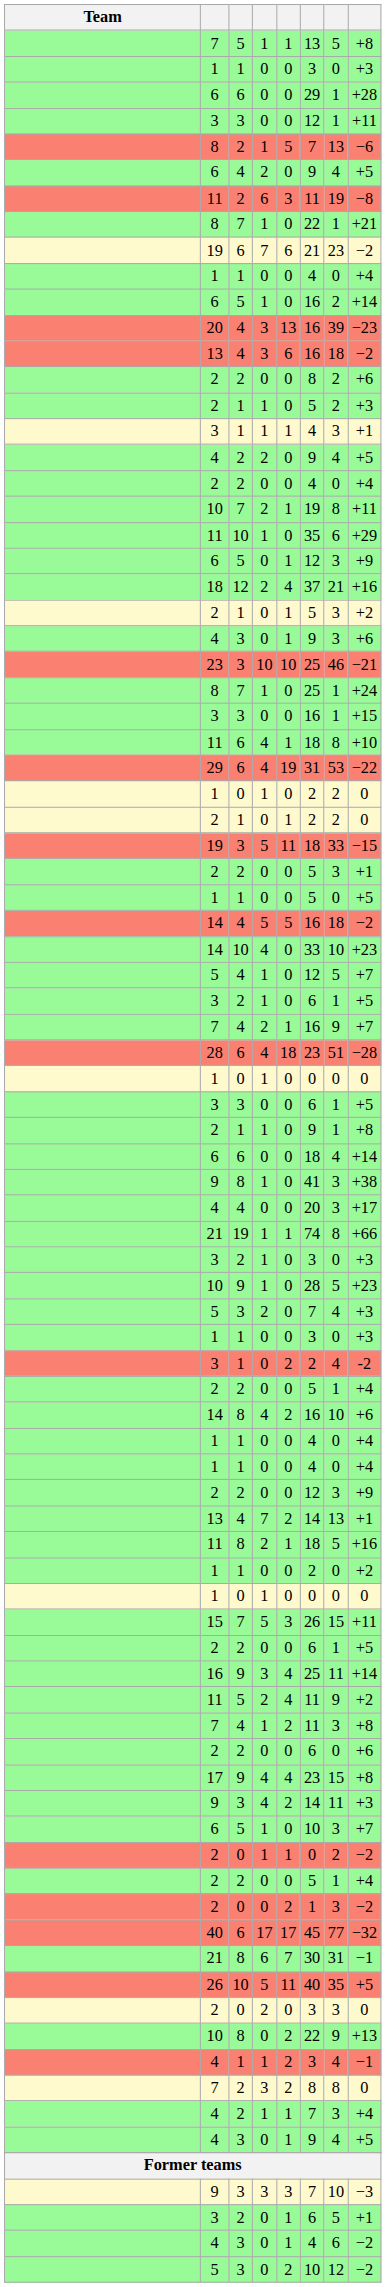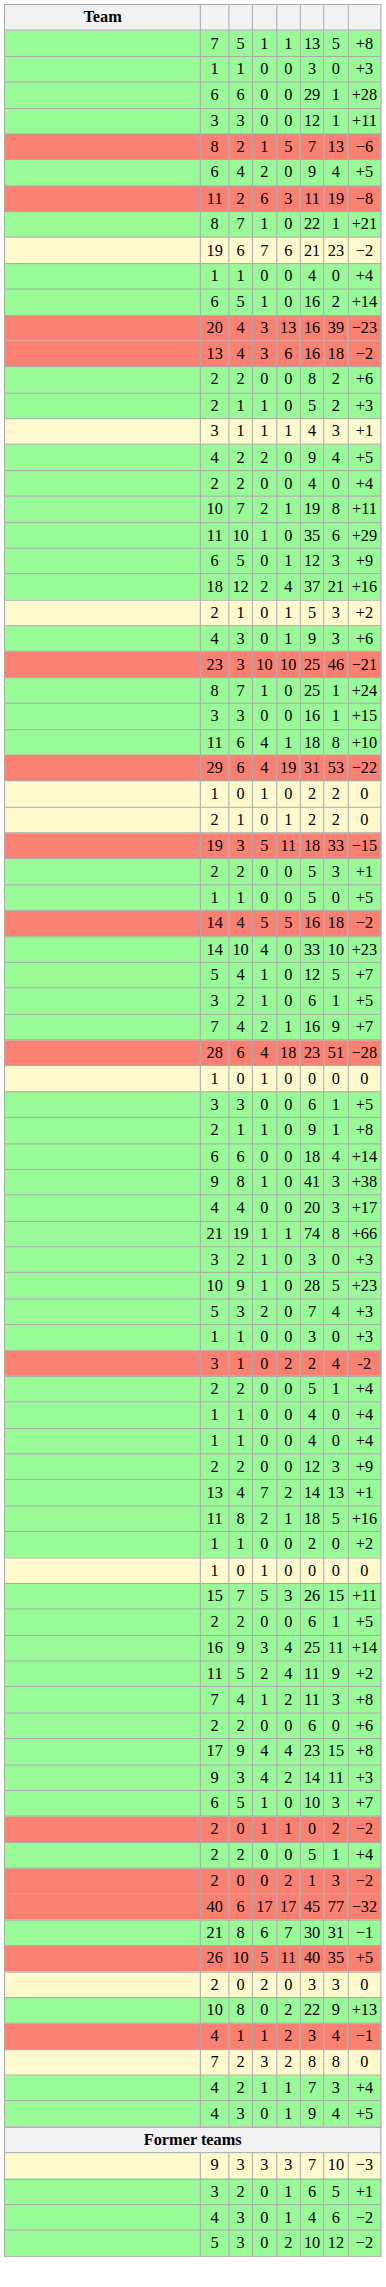- row: 14 | 8 | 4 | 2 | 16 | 10 | +6
